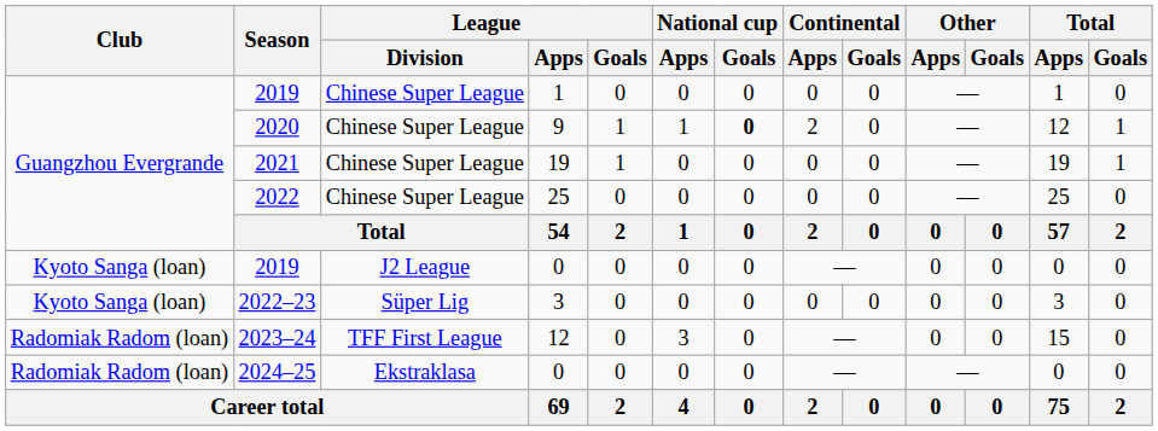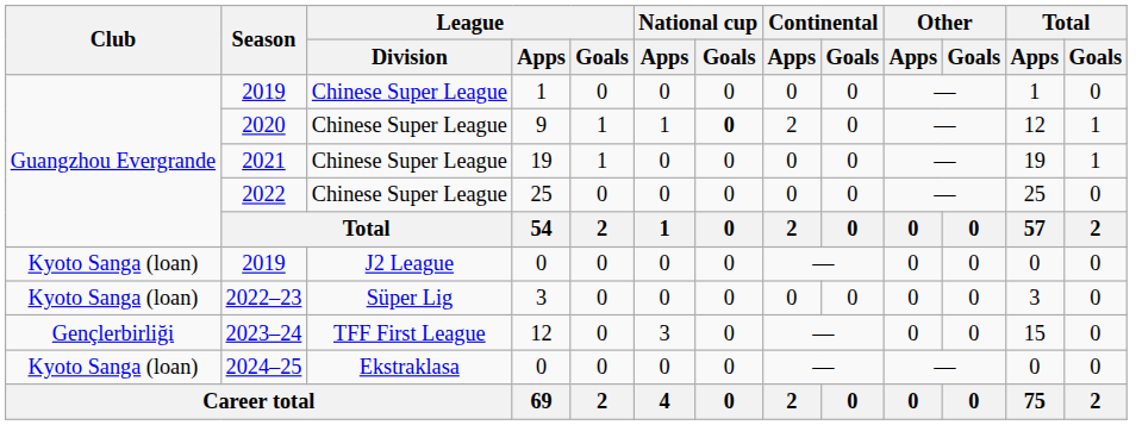2023–24 | Club: Radomiak Radom (loan) -> Gençlerbirliği
2024–25 | Club: Radomiak Radom (loan) -> Kyoto Sanga (loan)
